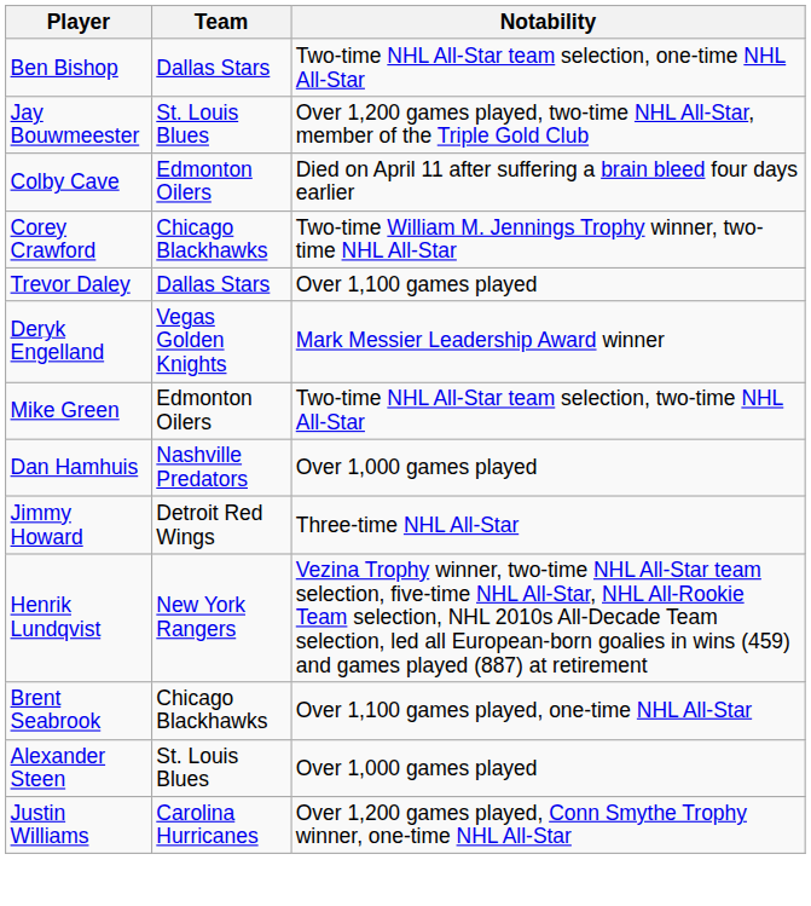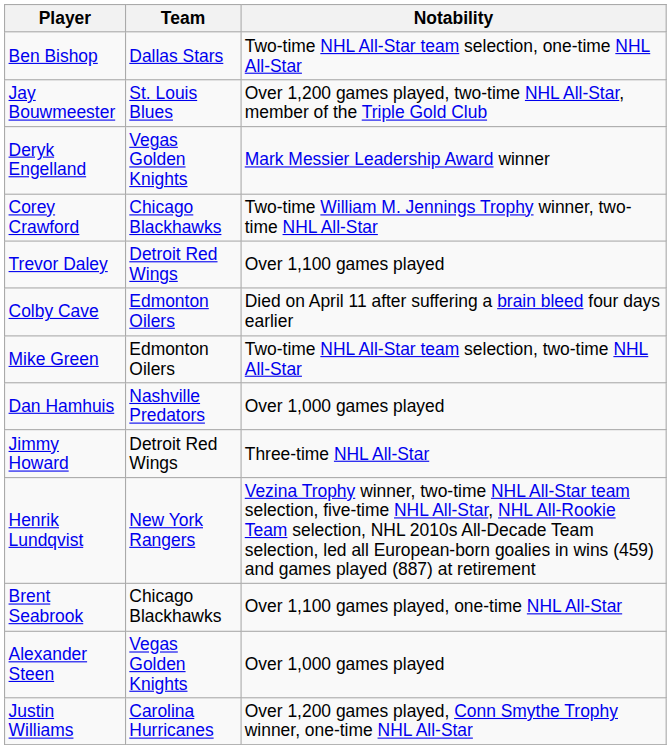rows swapped: Colby Cave <-> Deryk Engelland
Trevor Daley | Team: Dallas Stars -> Detroit Red Wings
Alexander Steen | Team: St. Louis Blues -> Vegas Golden Knights
